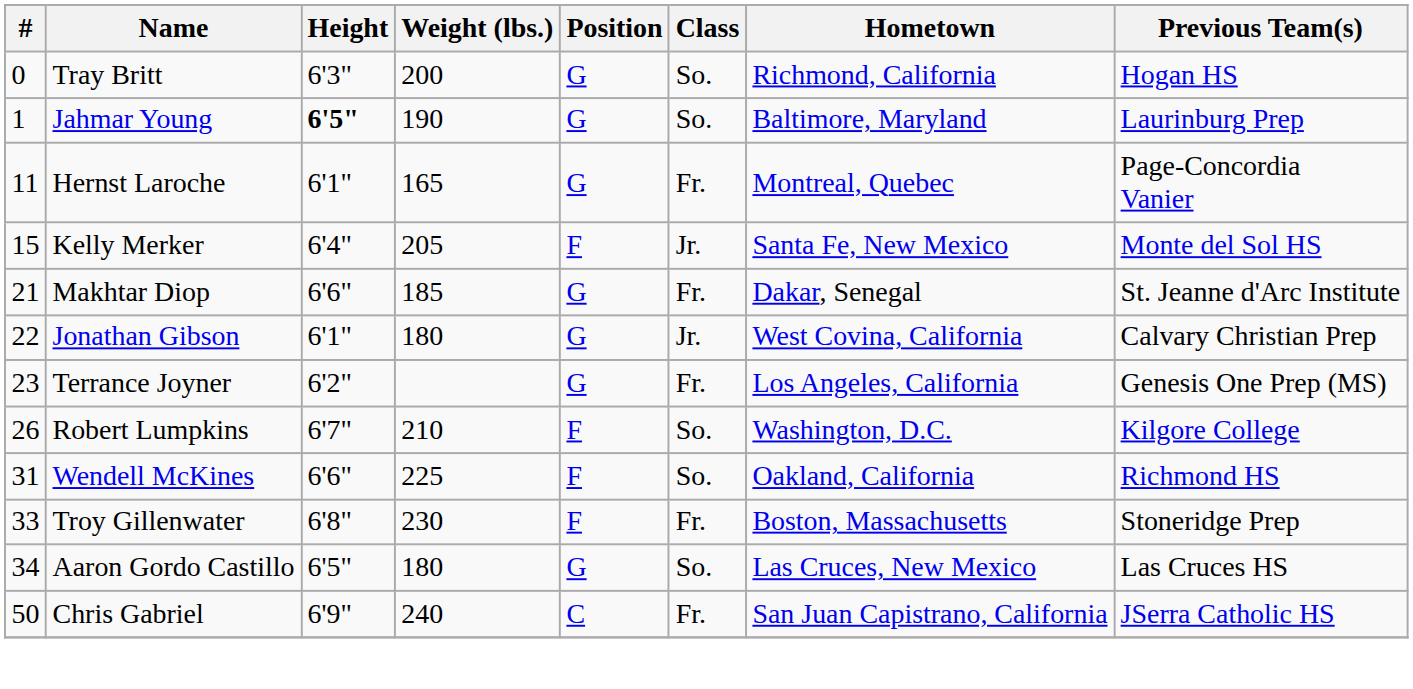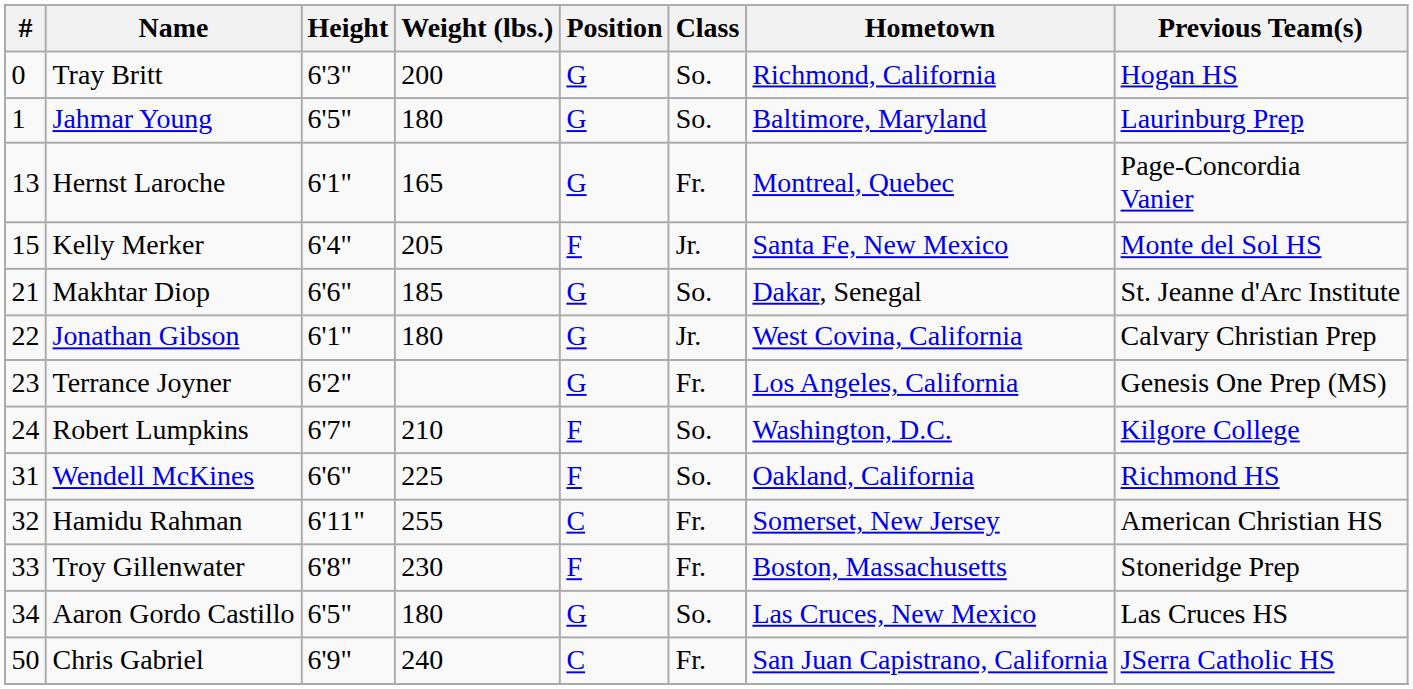Jahmar Young | Height: bold -> normal
Jahmar Young | Weight (lbs.): 190 -> 180
Hernst Laroche | #: 11 -> 13
Makhtar Diop | Class: Fr. -> So.
Robert Lumpkins | #: 26 -> 24
+ row: 32 | Hamidu Rahman | 6'11" | 255 | C | Fr. | Somerset, New Jersey | American Christian HS
